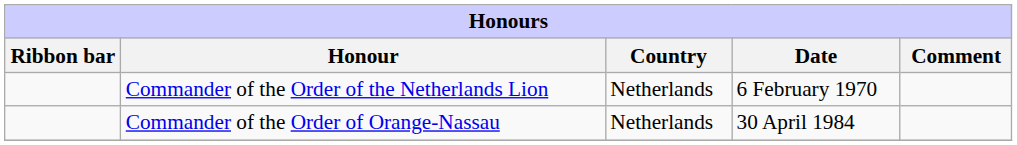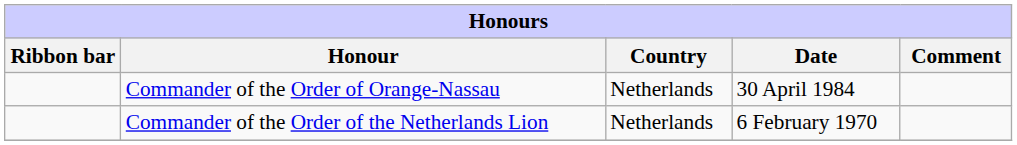rows swapped: Commander of the Order of the Netherlands Lion <-> Commander of the Order of Orange-Nassau
